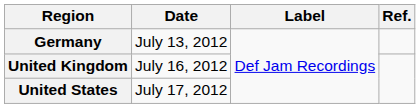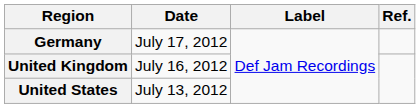Germany | Date: July 13, 2012 -> July 17, 2012
United States | Date: July 17, 2012 -> July 13, 2012
